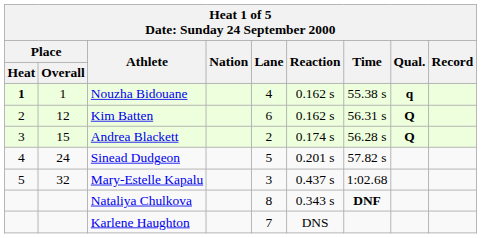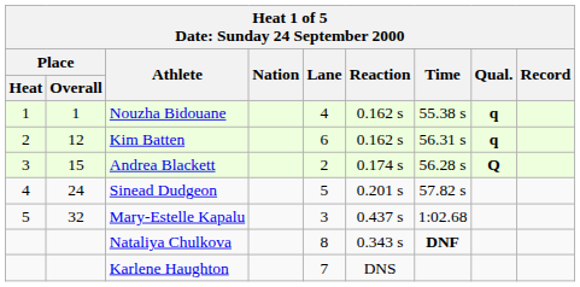Nouzha Bidouane | Place / Heat: bold -> normal
Kim Batten | Qual.: Q -> q
